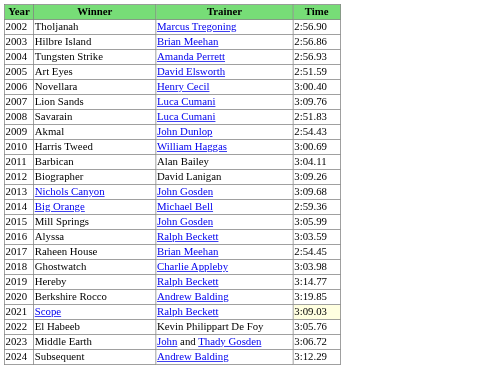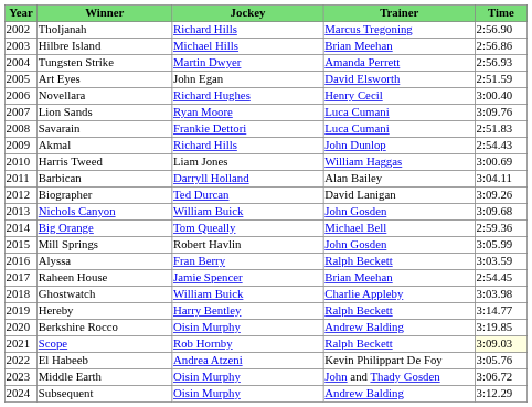+ column: Jockey | Richard Hills | Michael Hills | Martin Dwyer | John Egan | Richard Hughes | Ryan Moore | Frankie Dettori | Richard Hills | Liam Jones | Darryll Holland | Ted Durcan | William Buick | Tom Queally | Robert Havlin | Fran Berry | Jamie Spencer | William Buick | Harry Bentley | Oisin Murphy | Rob Hornby | Andrea Atzeni | Oisin Murphy | Oisin Murphy
